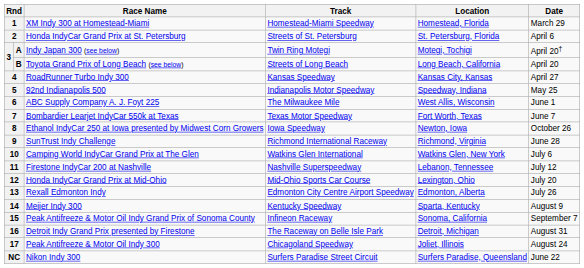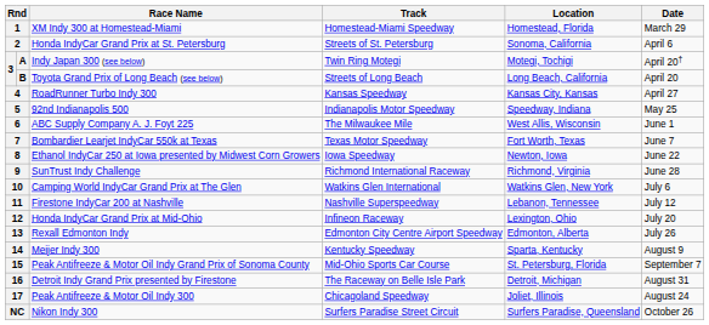2 | Location: St. Petersburg, Florida -> Sonoma, California
8 | Date: October 26 -> June 22
12 | Track: Mid-Ohio Sports Car Course -> Infineon Raceway
15 | Track: Infineon Raceway -> Mid-Ohio Sports Car Course
15 | Location: Sonoma, California -> St. Petersburg, Florida
NC | Date: June 22 -> October 26
